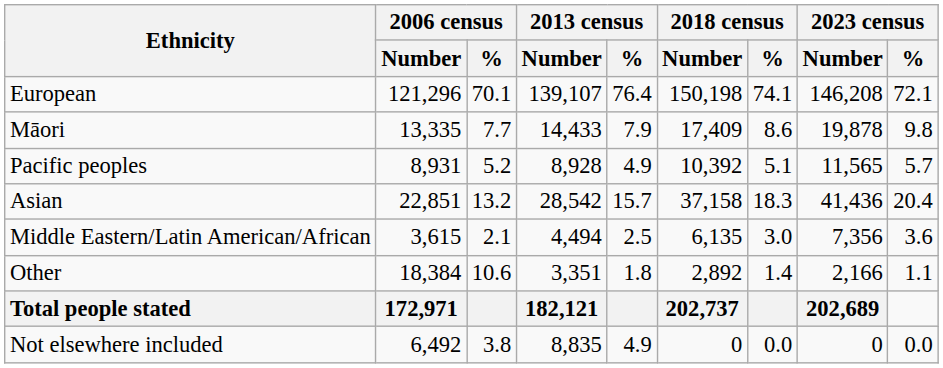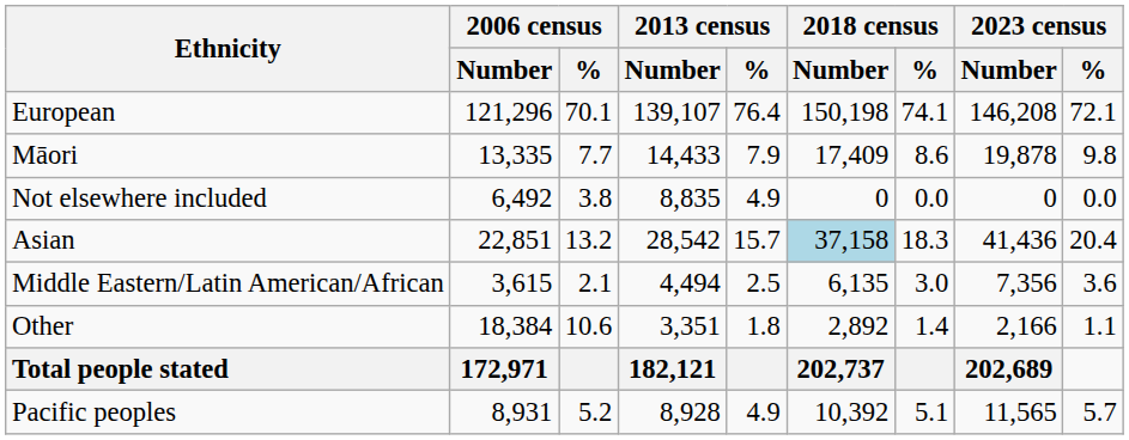rows swapped: Pacific peoples <-> Not elsewhere included
Asian | 2018 census / Number: no background -> lightblue background
